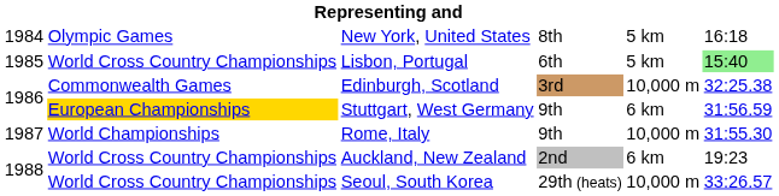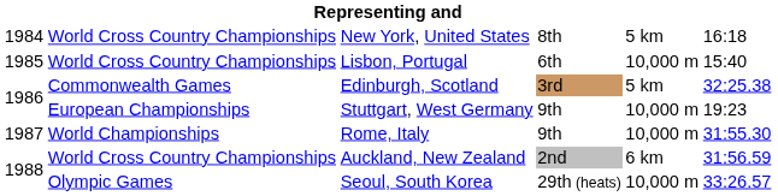New York, United States | column 2: Olympic Games -> World Cross Country Championships
Lisbon, Portugal | column 5: 5 km -> 10,000 m
Lisbon, Portugal | column 6: lightgreen background -> no background
Edinburgh, Scotland | column 5: 10,000 m -> 5 km
Stuttgart, West Germany | column 2: gold background -> no background
Stuttgart, West Germany | column 5: 6 km -> 10,000 m
Stuttgart, West Germany | column 6: 31:56.59 -> 19:23
Auckland, New Zealand | column 6: 19:23 -> 31:56.59
Seoul, South Korea | column 2: World Cross Country Championships -> Olympic Games
